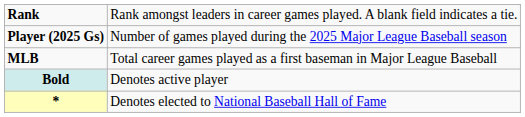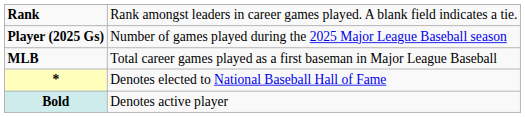rows swapped: * <-> Bold
